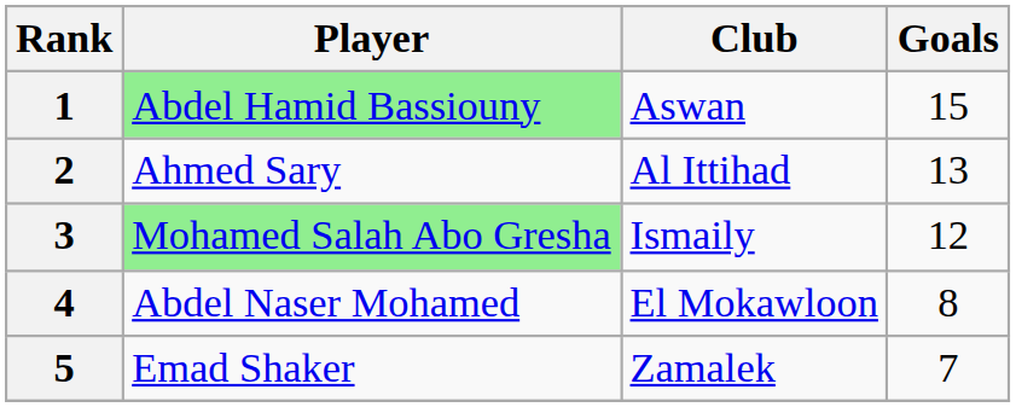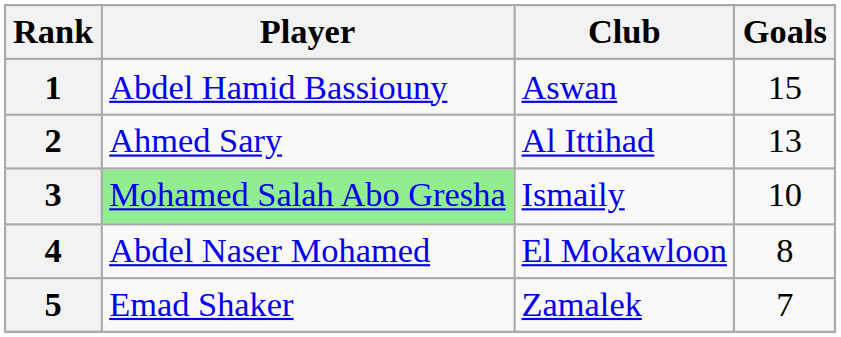1 | Player: lightgreen background -> no background
3 | Goals: 12 -> 10
